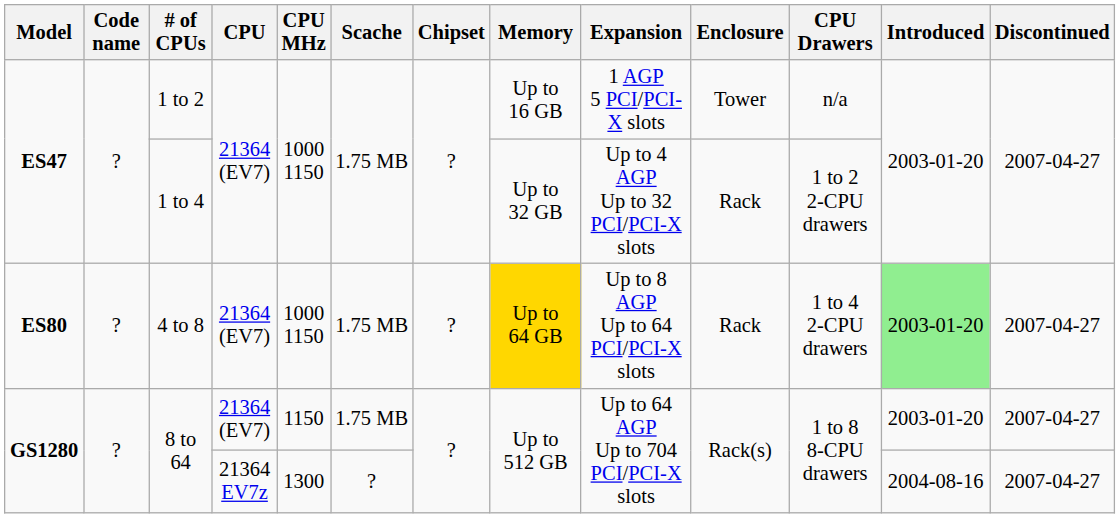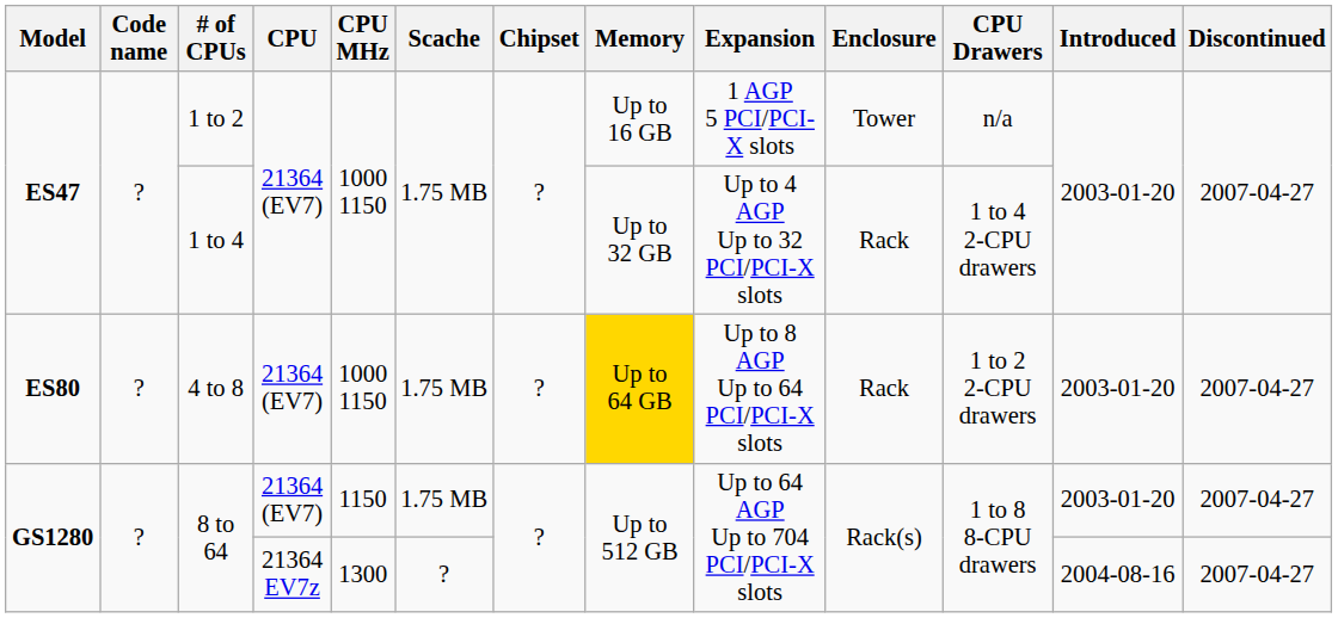1 to 4 | CPU Drawers: 1 to 2 2-CPU drawers -> 1 to 4 2-CPU drawers
4 to 8 | CPU Drawers: 1 to 4 2-CPU drawers -> 1 to 2 2-CPU drawers
4 to 8 | Introduced: lightgreen background -> no background
